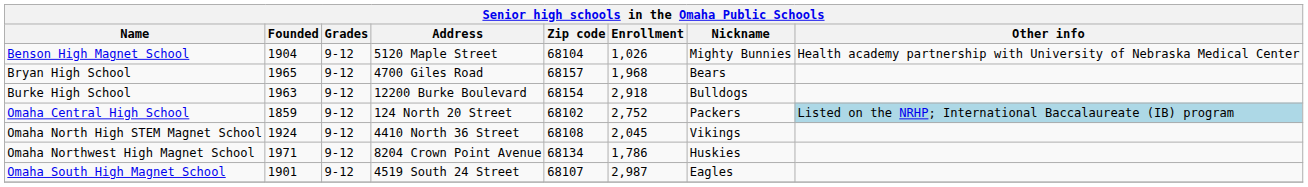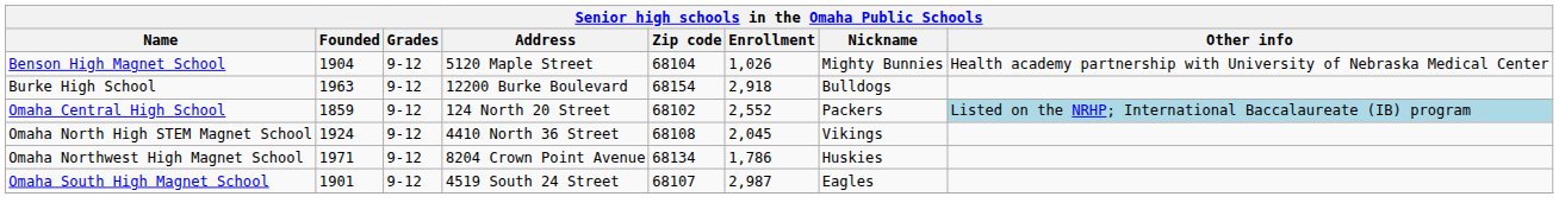- row: Bryan High School | 1965 | 9-12 | 4700 Giles Road | 68157 | 1,968 | Bears
Omaha Central High School | Enrollment: 2,752 -> 2,552
